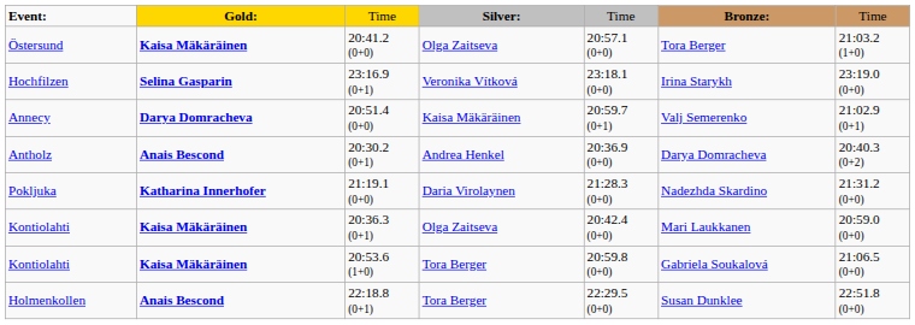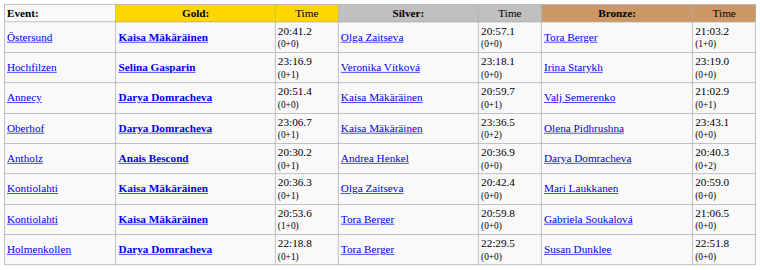+ row: Oberhof | Darya Domracheva | 23:06.7 (0+1) | Kaisa Mäkäräinen | 23:36.5 (0+2) | Olena Pidhrushna | 23:43.1 (0+0)
- row: Pokljuka | Katharina Innerhofer | 21:19.1 (0+0) | Daria Virolaynen | 21:28.3 (0+0) | Nadezhda Skardino | 21:31.2 (0+0)
22:18.8 (0+1) | column 2: Anais Bescond -> Darya Domracheva
